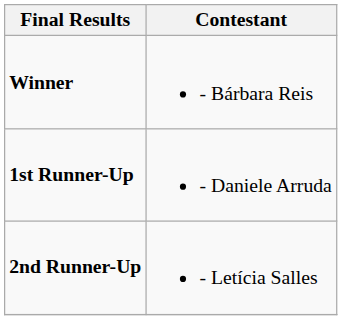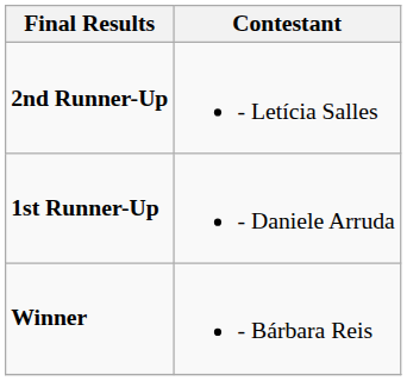rows swapped: Winner <-> 2nd Runner-Up
